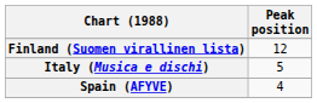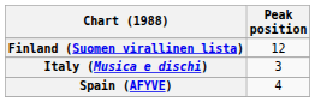Italy (Musica e dischi) | Peak position: 5 -> 3
